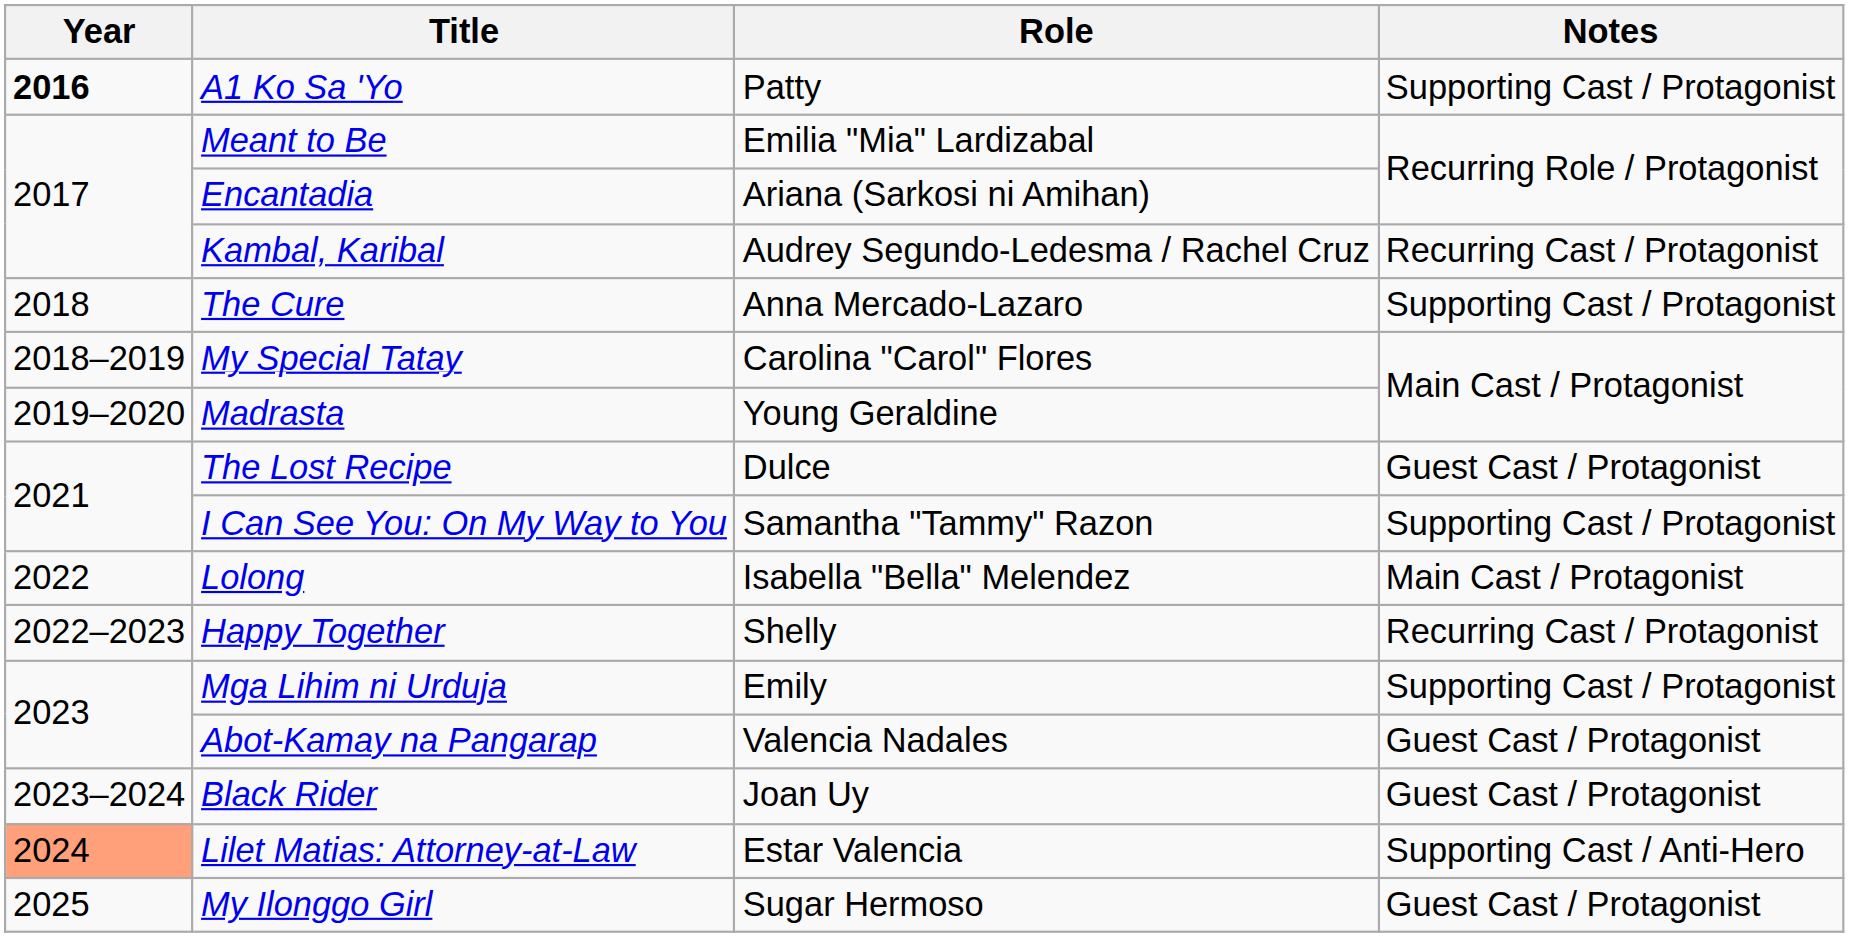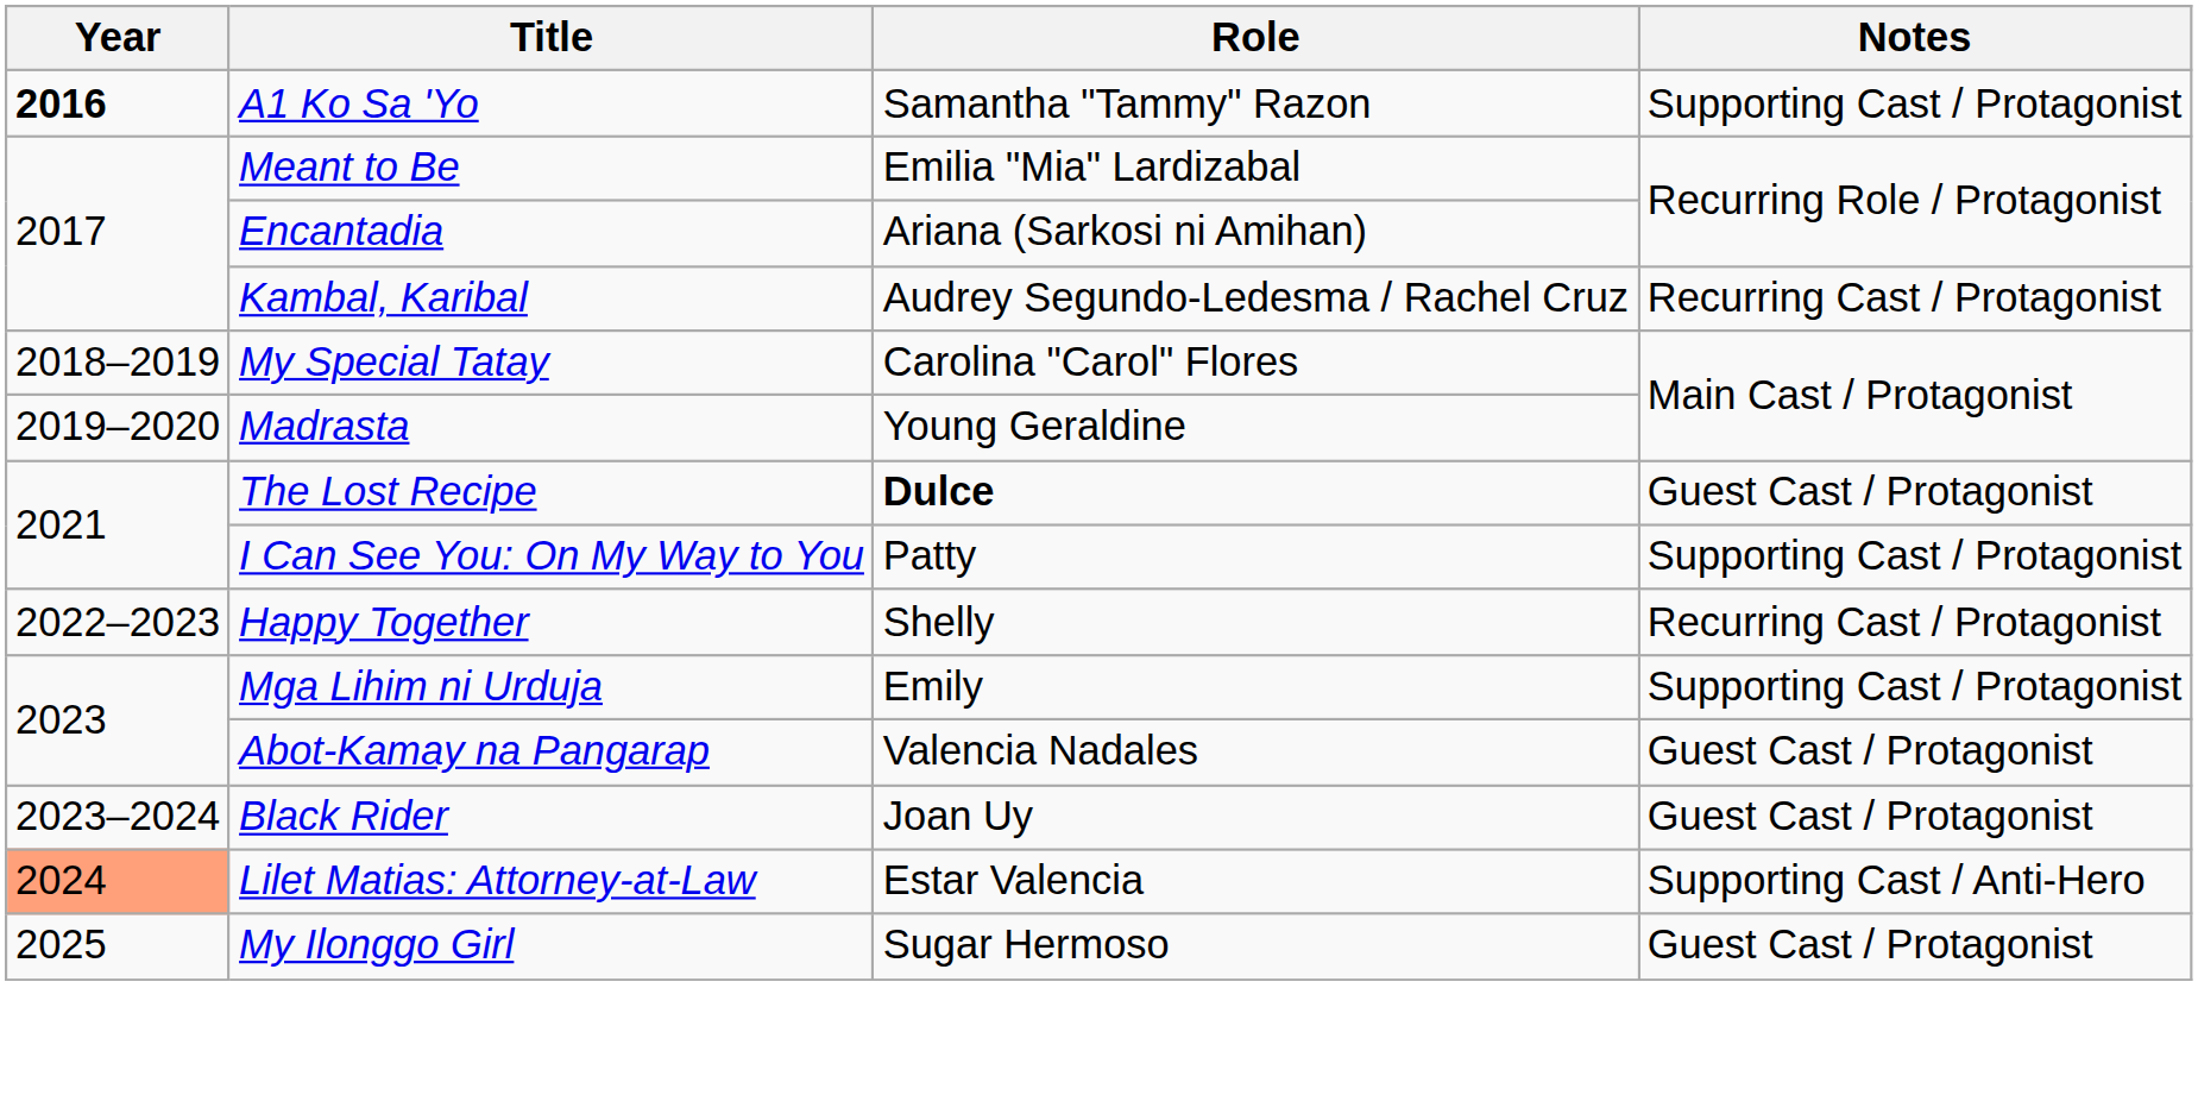A1 Ko Sa 'Yo | Role: Patty -> Samantha "Tammy" Razon
- row: 2018 | The Cure | Anna Mercado-Lazaro | Supporting Cast / Protagonist
The Lost Recipe | Role: normal -> bold
I Can See You: On My Way to You | Role: Samantha "Tammy" Razon -> Patty
- row: 2022 | Lolong | Isabella "Bella" Melendez | Main Cast / Protagonist
